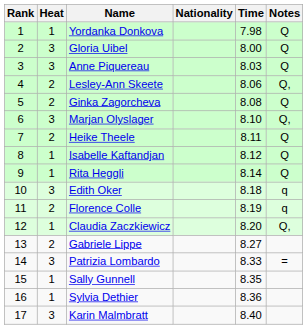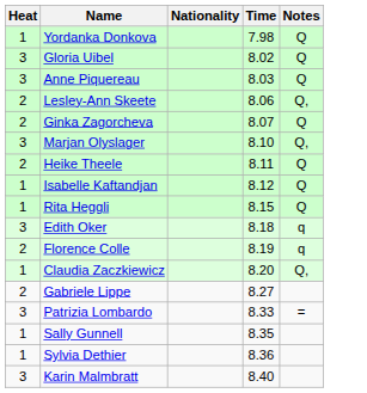- column: Rank | 1 | 2 | 3 | 4 | 5 | 6 | 7 | 8 | 9 | 10 | 11 | 12 | 13 | 14 | 15 | 16 | 17
Gloria Uibel | Time: 8.00 -> 8.02
Ginka Zagorcheva | Time: 8.08 -> 8.07
Rita Heggli | Time: 8.14 -> 8.15
